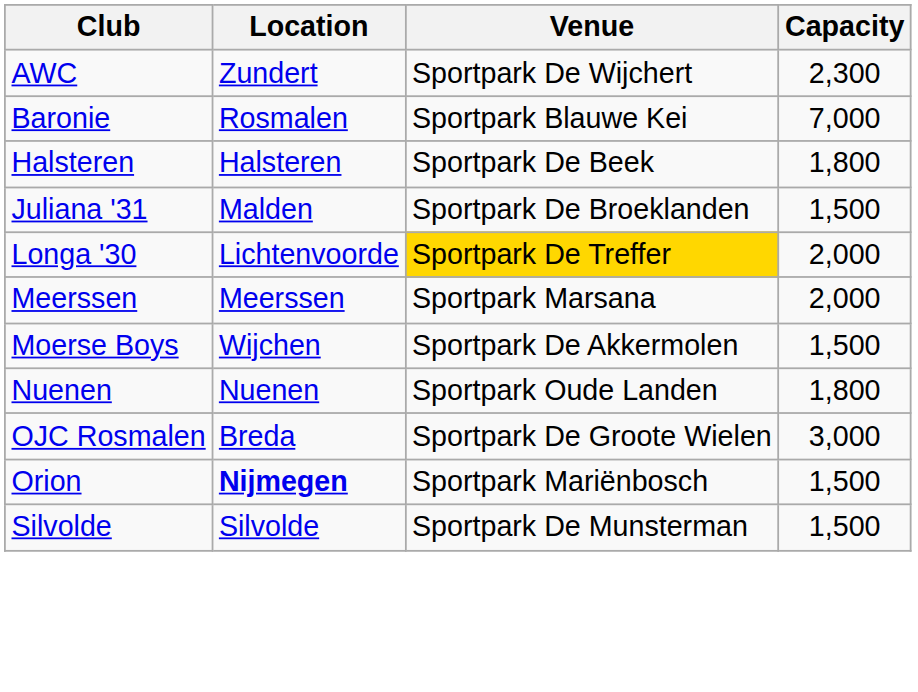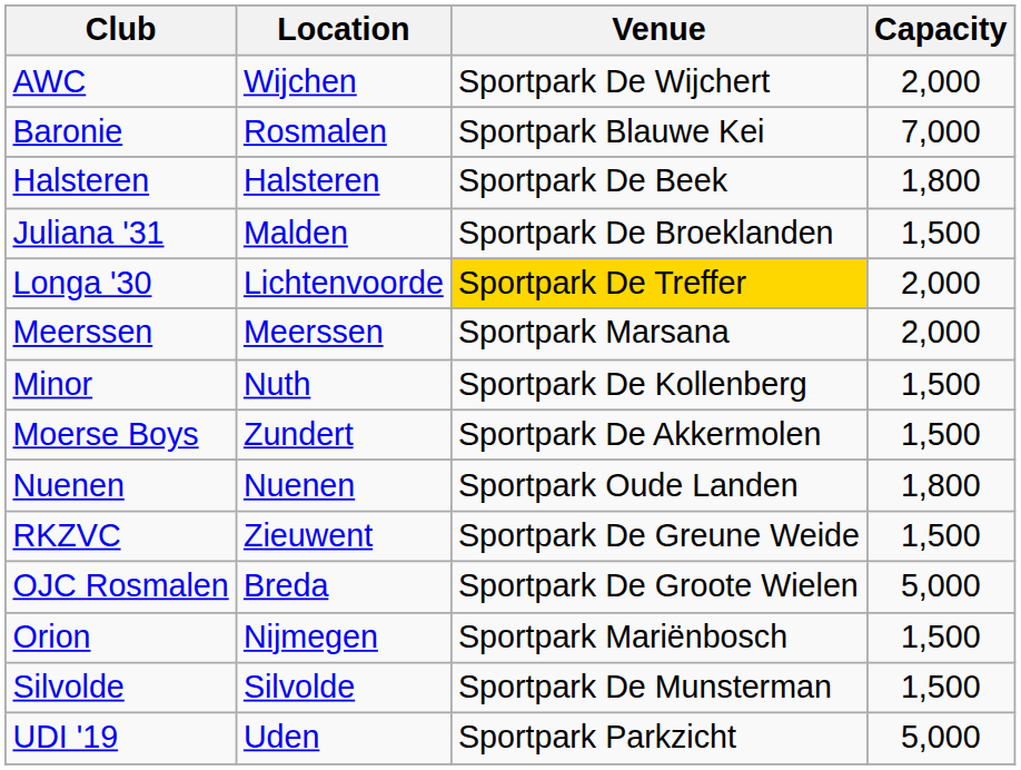AWC | Location: Zundert -> Wijchen
AWC | Capacity: 2,300 -> 2,000
+ row: Minor | Nuth | Sportpark De Kollenberg | 1,500
Moerse Boys | Location: Wijchen -> Zundert
+ row: RKZVC | Zieuwent | Sportpark De Greune Weide | 1,500
OJC Rosmalen | Capacity: 3,000 -> 5,000
Orion | Location: bold -> normal
+ row: UDI '19 | Uden | Sportpark Parkzicht | 5,000
